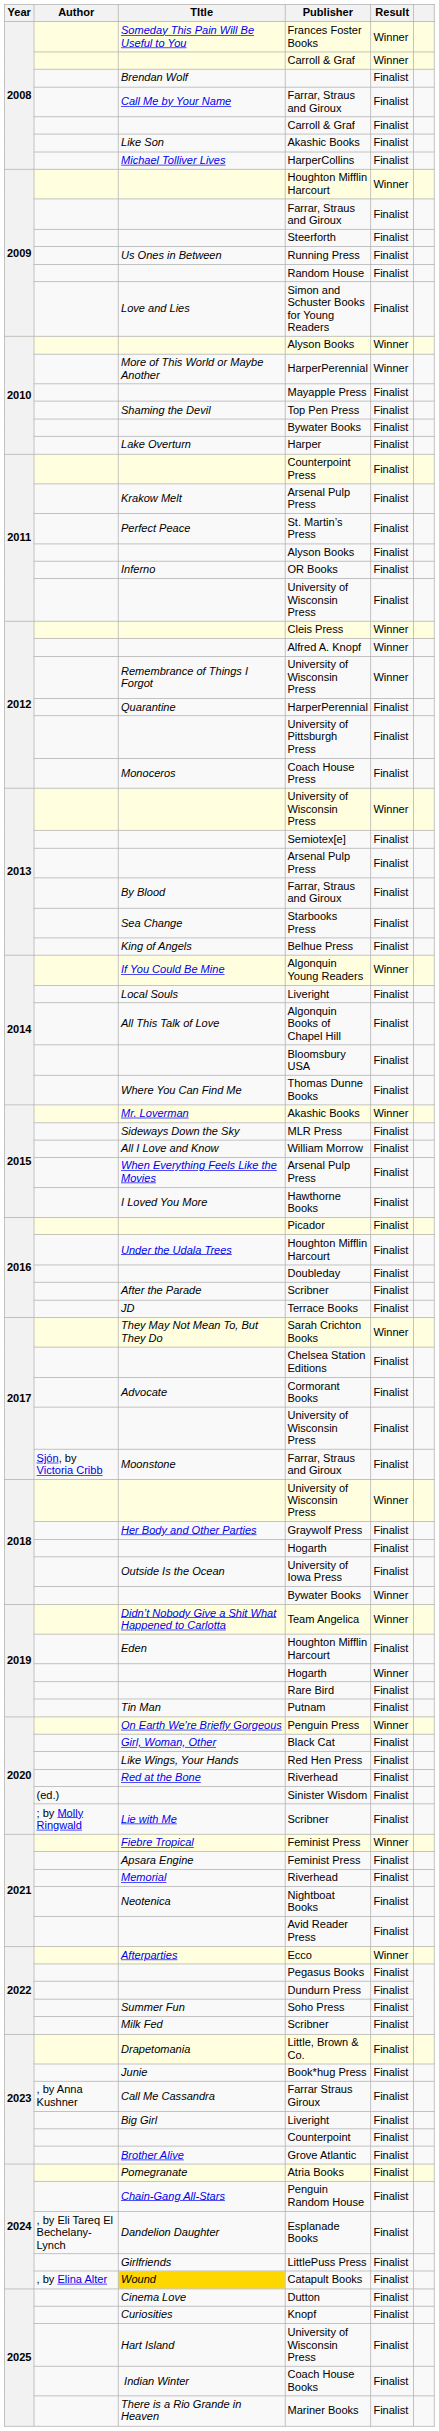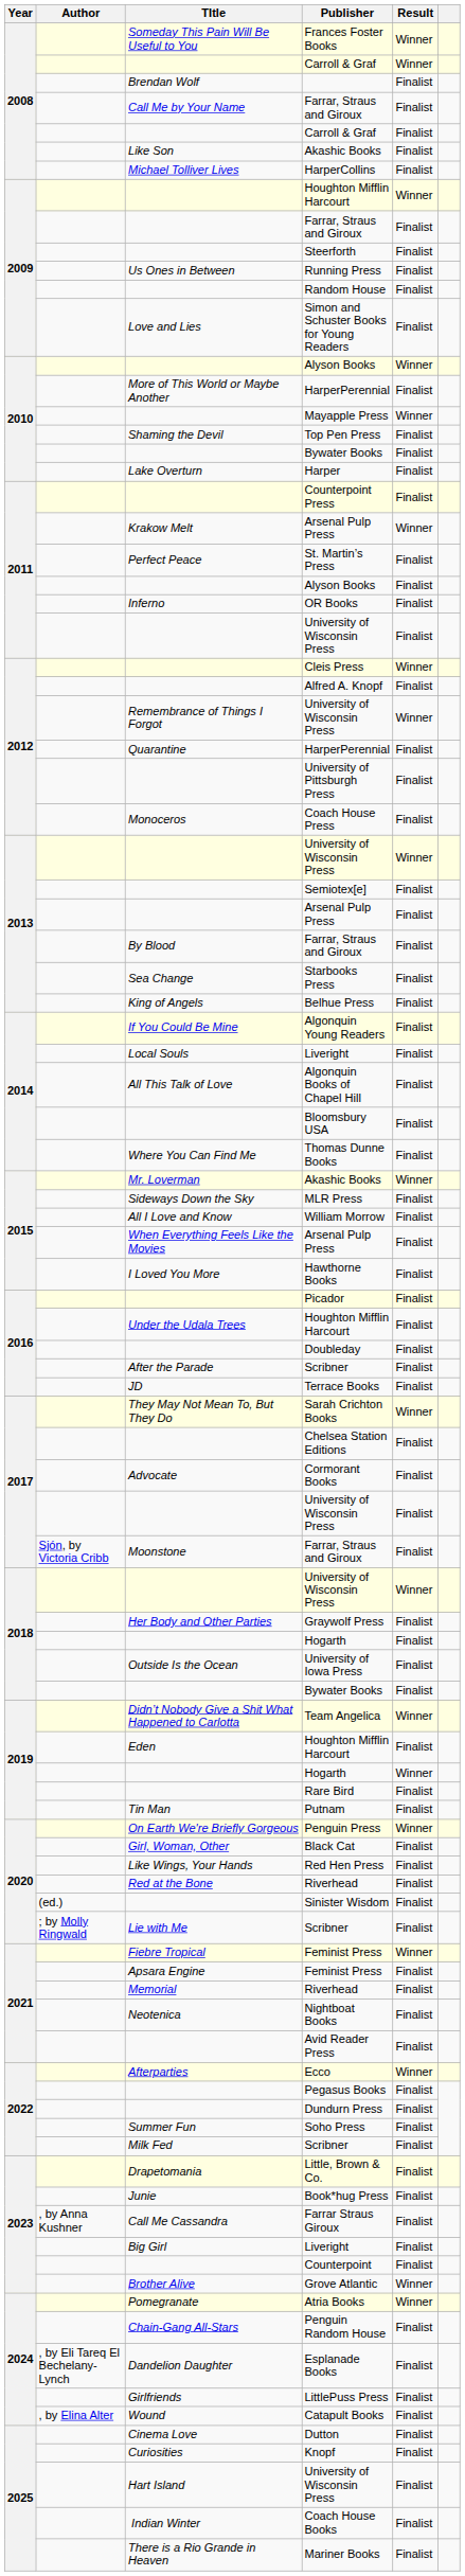2010 / HarperPerennial | Result: Winner -> Finalist
Mayapple Press | Result: Finalist -> Winner
2011 / Arsenal Pulp Press | Result: Finalist -> Winner
Alfred A. Knopf | Result: Winner -> Finalist
Algonquin Young Readers | Result: Winner -> Finalist
2018 / Bywater Books | Result: Winner -> Finalist
Grove Atlantic | Result: Finalist -> Winner
Atria Books | Result: Finalist -> Winner
Catapult Books | TItle: gold background -> no background
